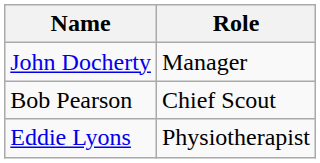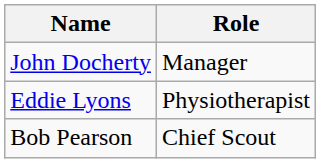rows swapped: Eddie Lyons <-> Bob Pearson
